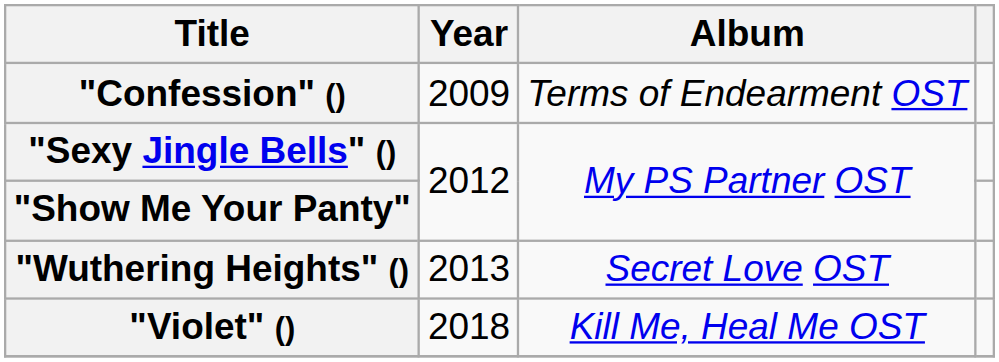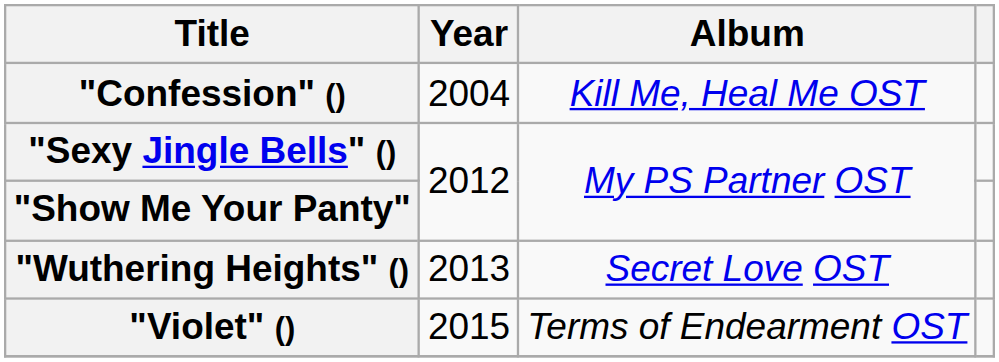"Confession" () | Year: 2009 -> 2004
"Confession" () | Album: Terms of Endearment OST -> Kill Me, Heal Me OST
"Violet" () | Year: 2018 -> 2015
"Violet" () | Album: Kill Me, Heal Me OST -> Terms of Endearment OST
